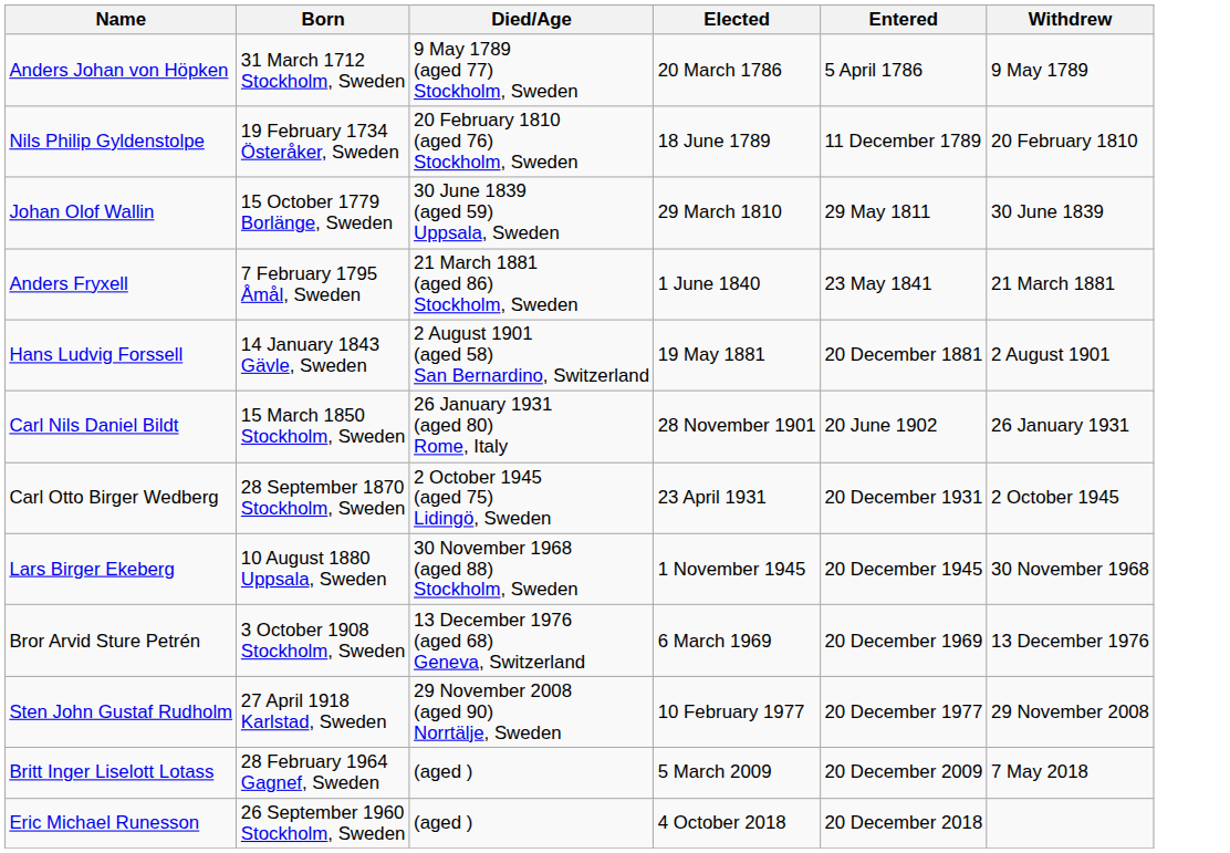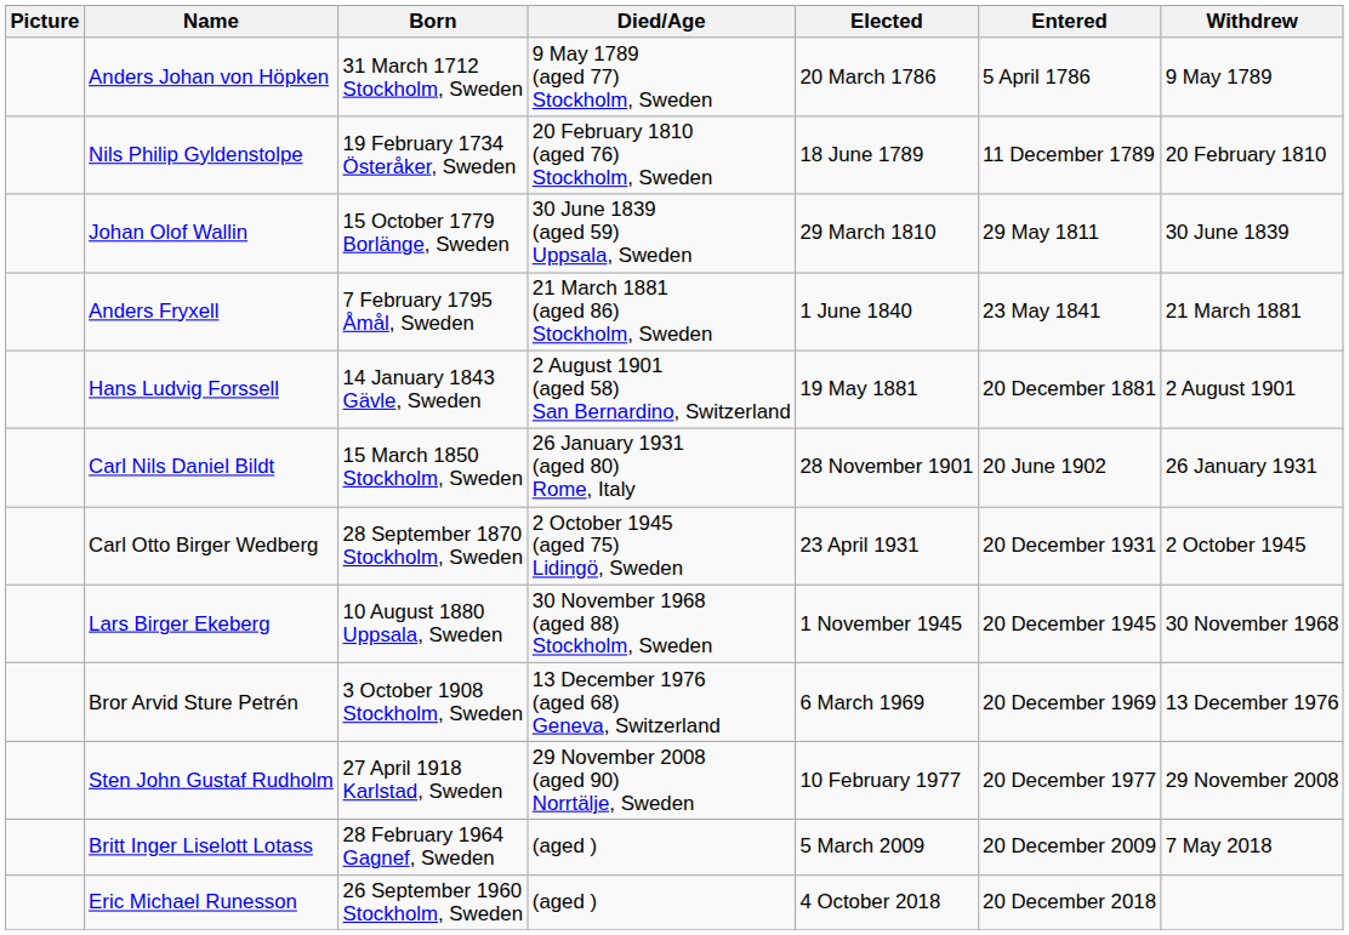+ column: Picture
